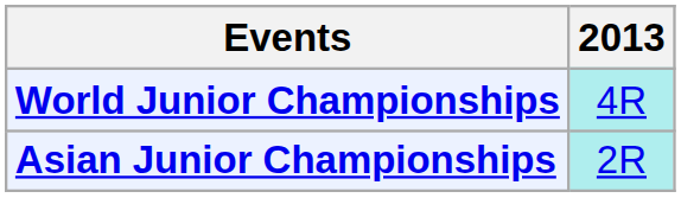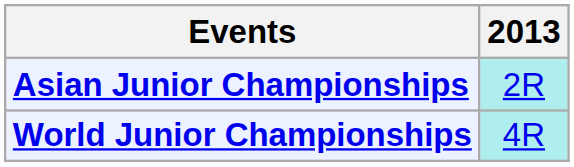rows swapped: Asian Junior Championships <-> World Junior Championships
